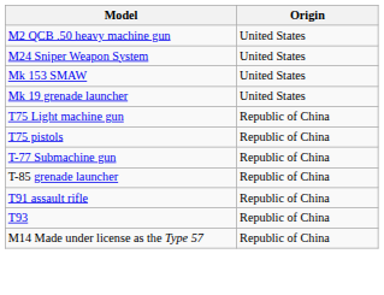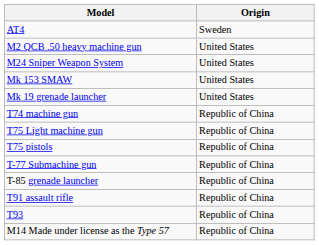+ row: AT4 | Sweden
+ row: T74 machine gun | Republic of China
